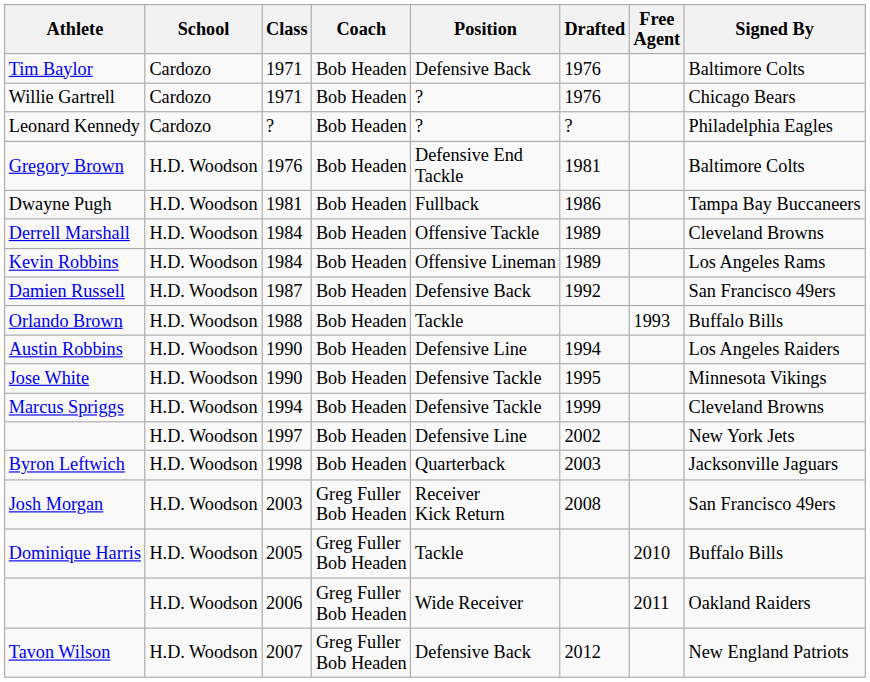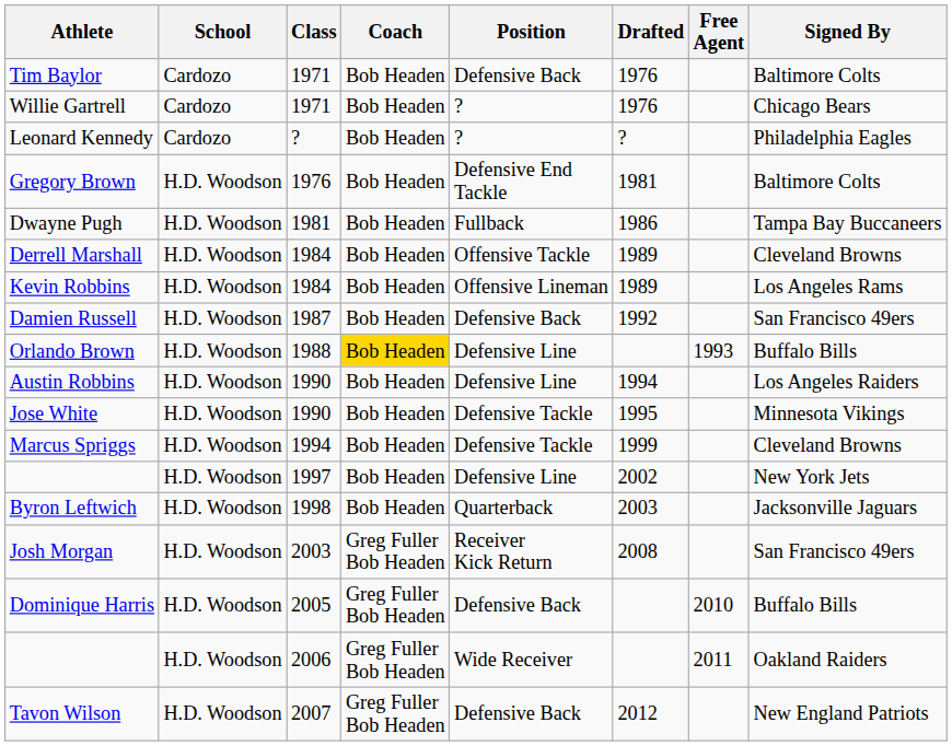Orlando Brown | Coach: no background -> gold background
Orlando Brown | Position: Tackle -> Defensive Line
Dominique Harris | Position: Tackle -> Defensive Back
